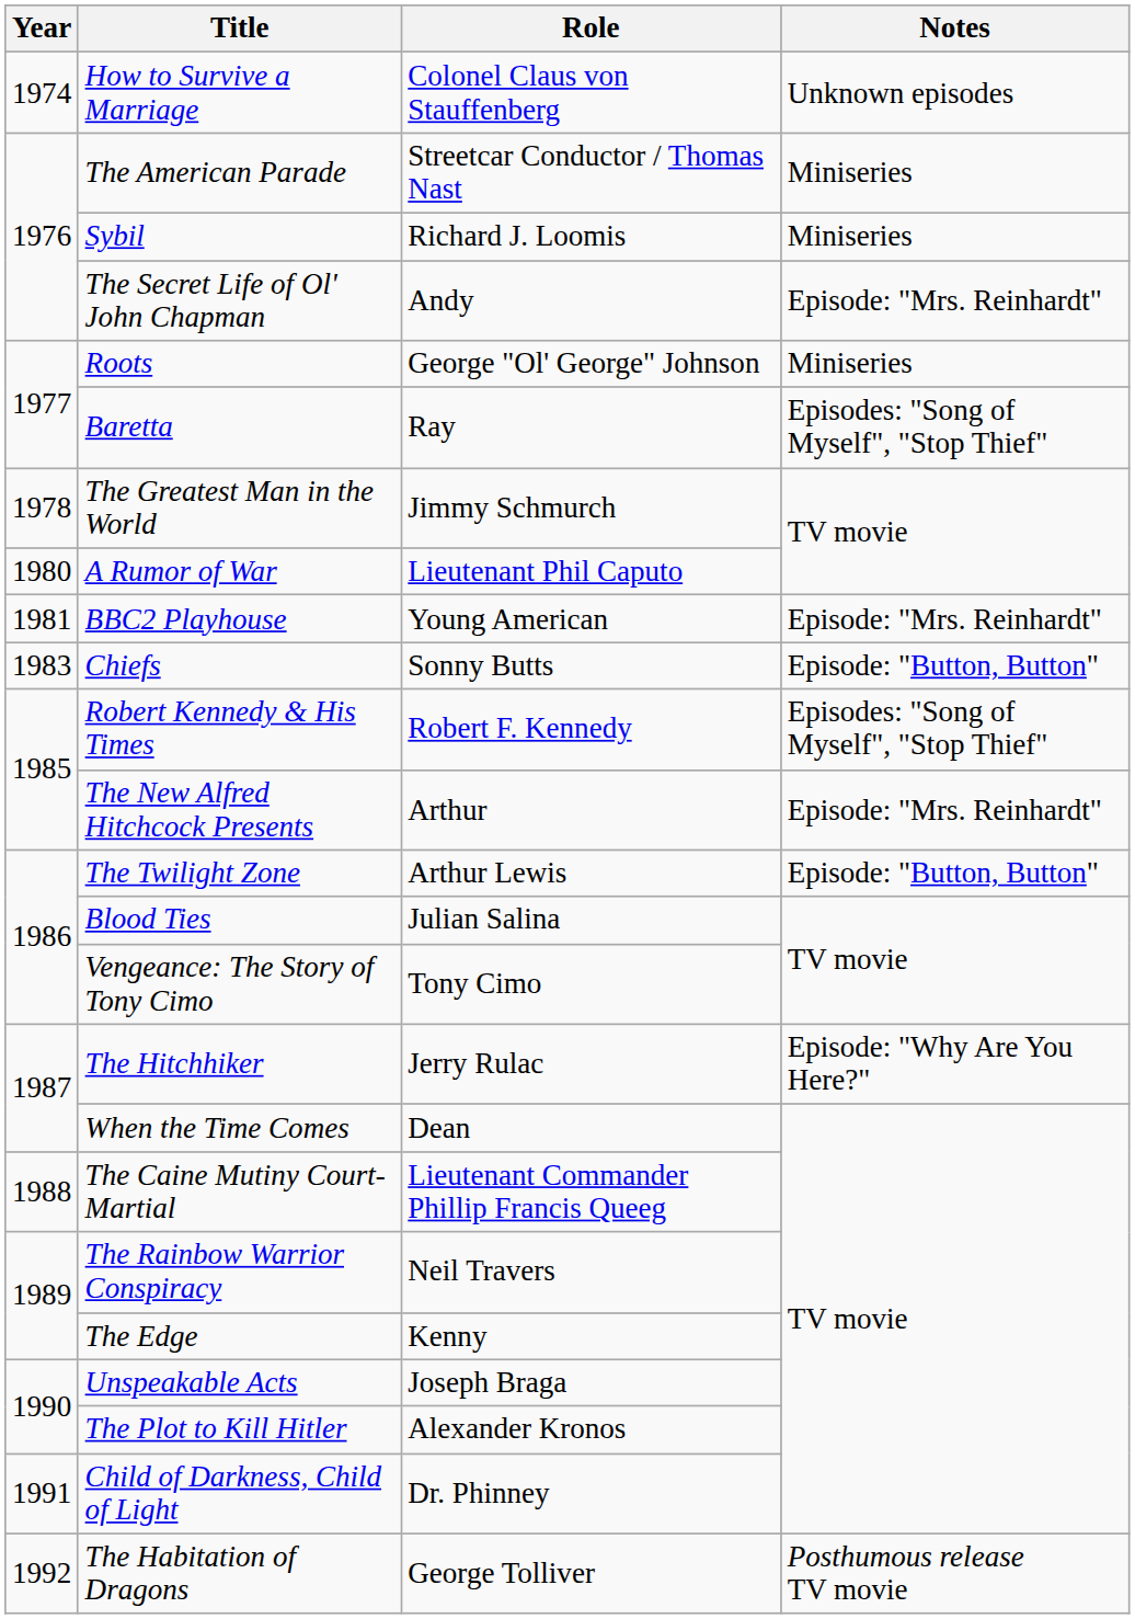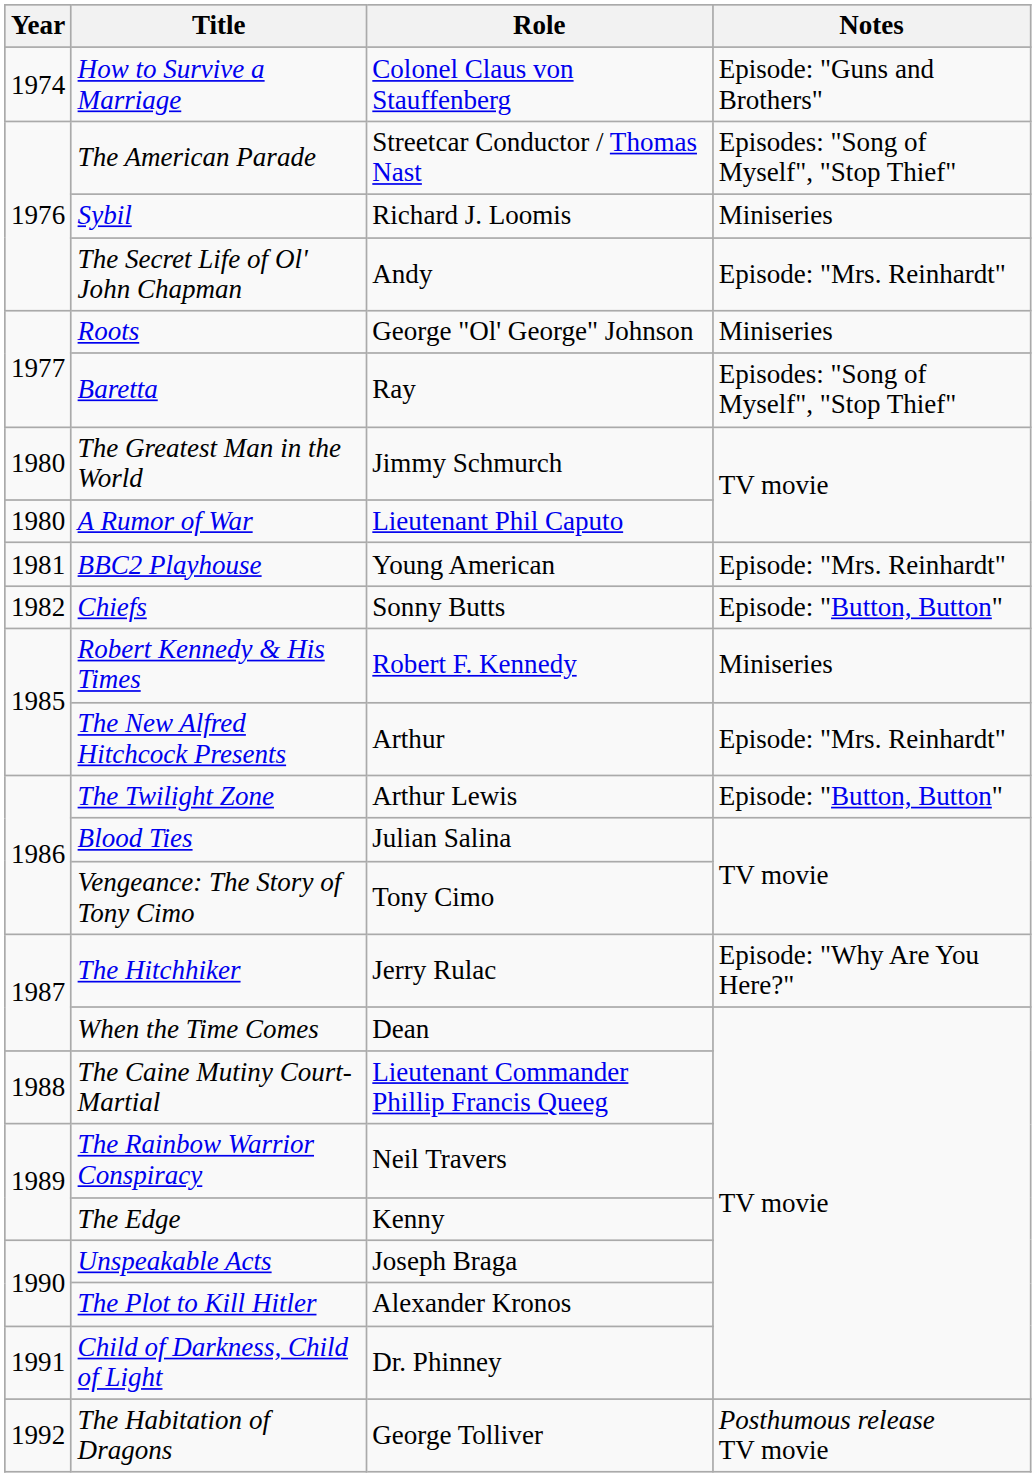How to Survive a Marriage | Notes: Unknown episodes -> Episode: "Guns and Brothers"
The American Parade | Notes: Miniseries -> Episodes: "Song of Myself", "Stop Thief"
The Greatest Man in the World | Year: 1978 -> 1980
Chiefs | Year: 1983 -> 1982
Robert Kennedy & His Times | Notes: Episodes: "Song of Myself", "Stop Thief" -> Miniseries
